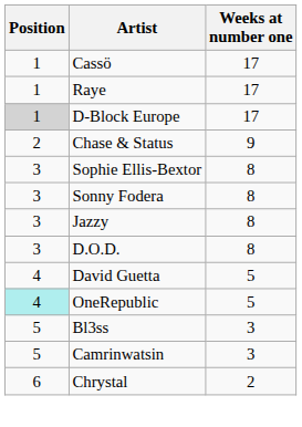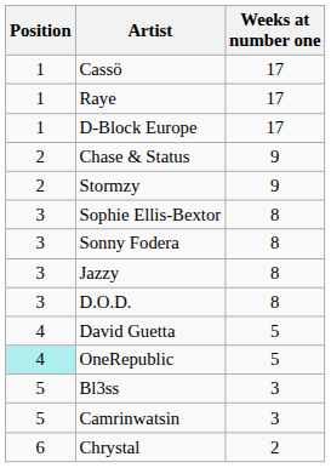D-Block Europe | Position: lightgrey background -> no background
+ row: 2 | Stormzy | 9
